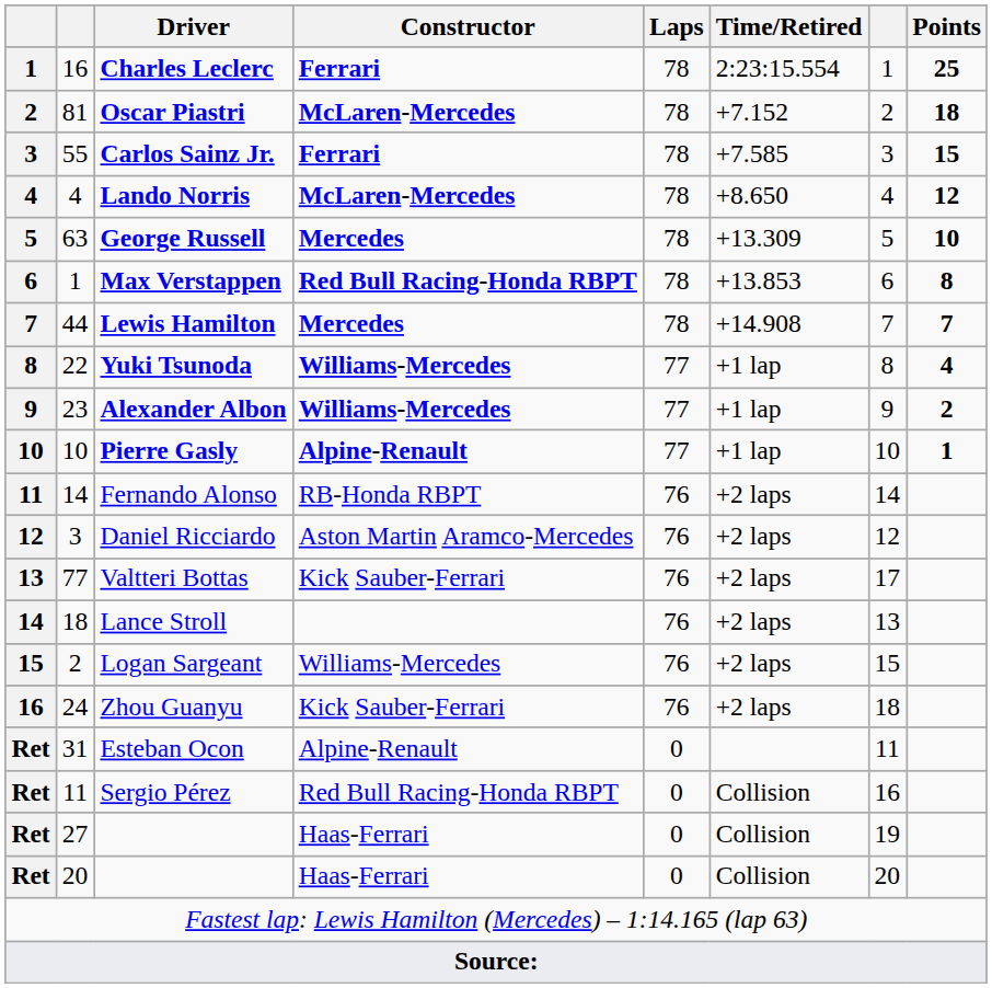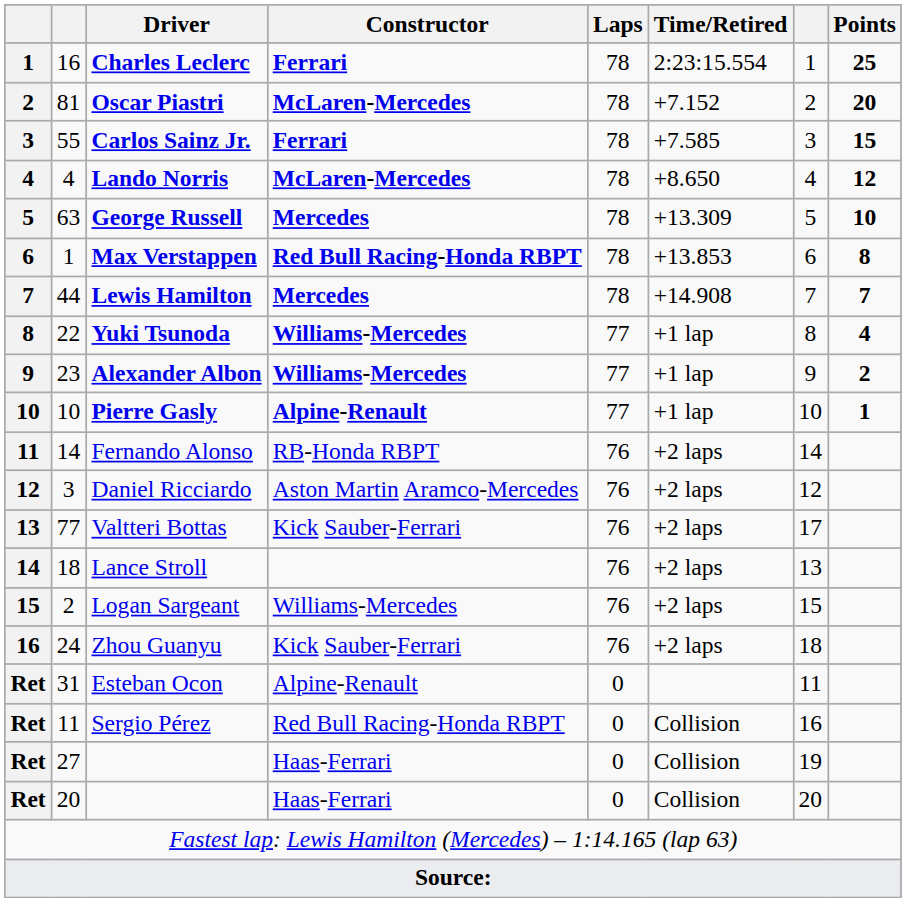Oscar Piastri | Points: 18 -> 20
